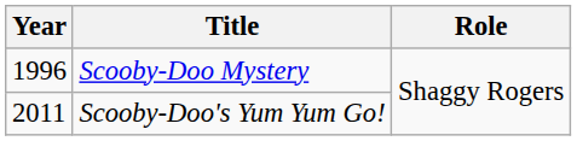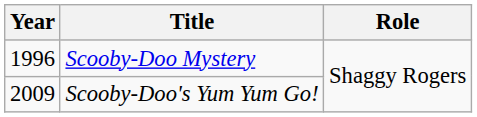Scooby-Doo's Yum Yum Go! | Year: 2011 -> 2009
